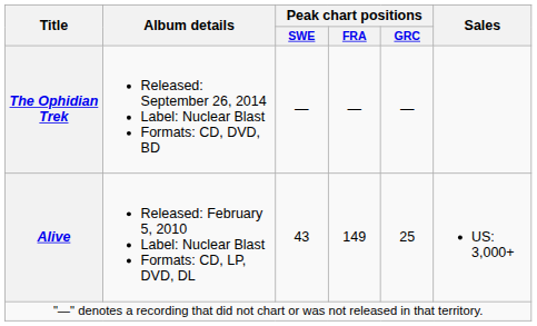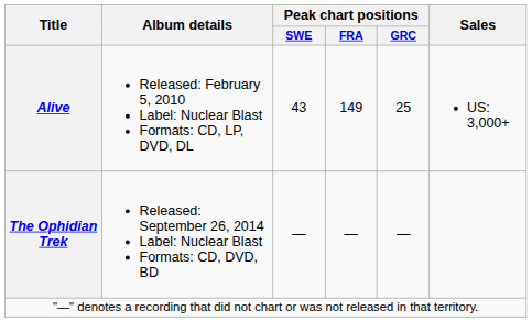rows swapped: Alive <-> The Ophidian Trek
